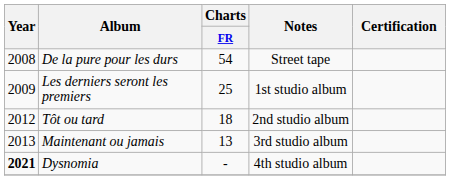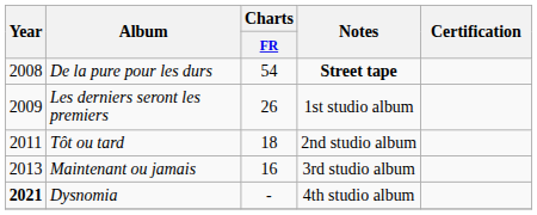De la pure pour les durs | Notes: normal -> bold
Les derniers seront les premiers | Charts / FR: 25 -> 26
Tôt ou tard | Year: 2012 -> 2011
Maintenant ou jamais | Charts / FR: 13 -> 16
